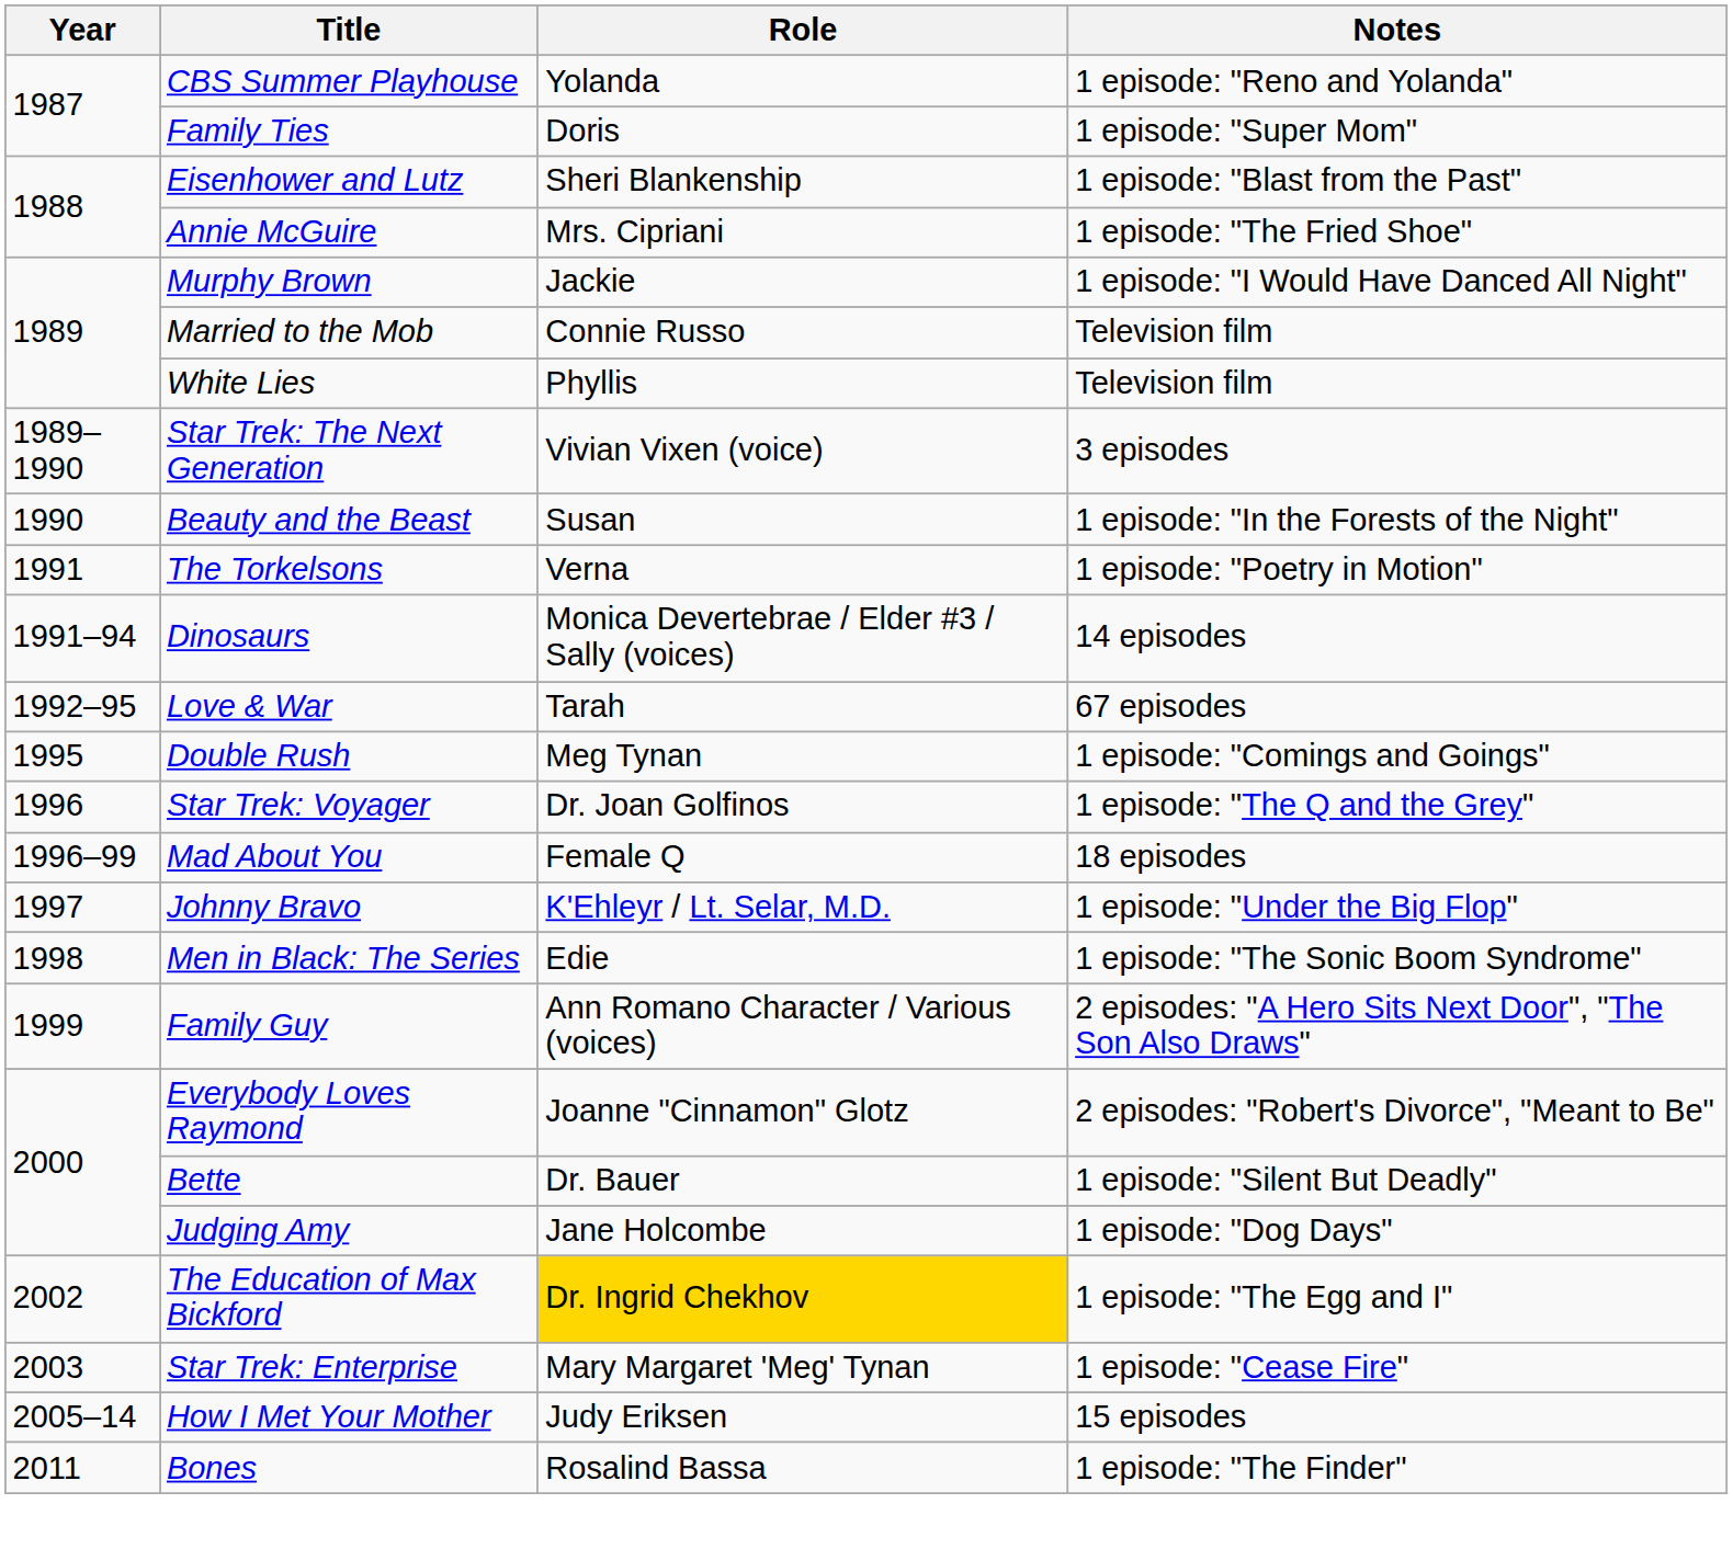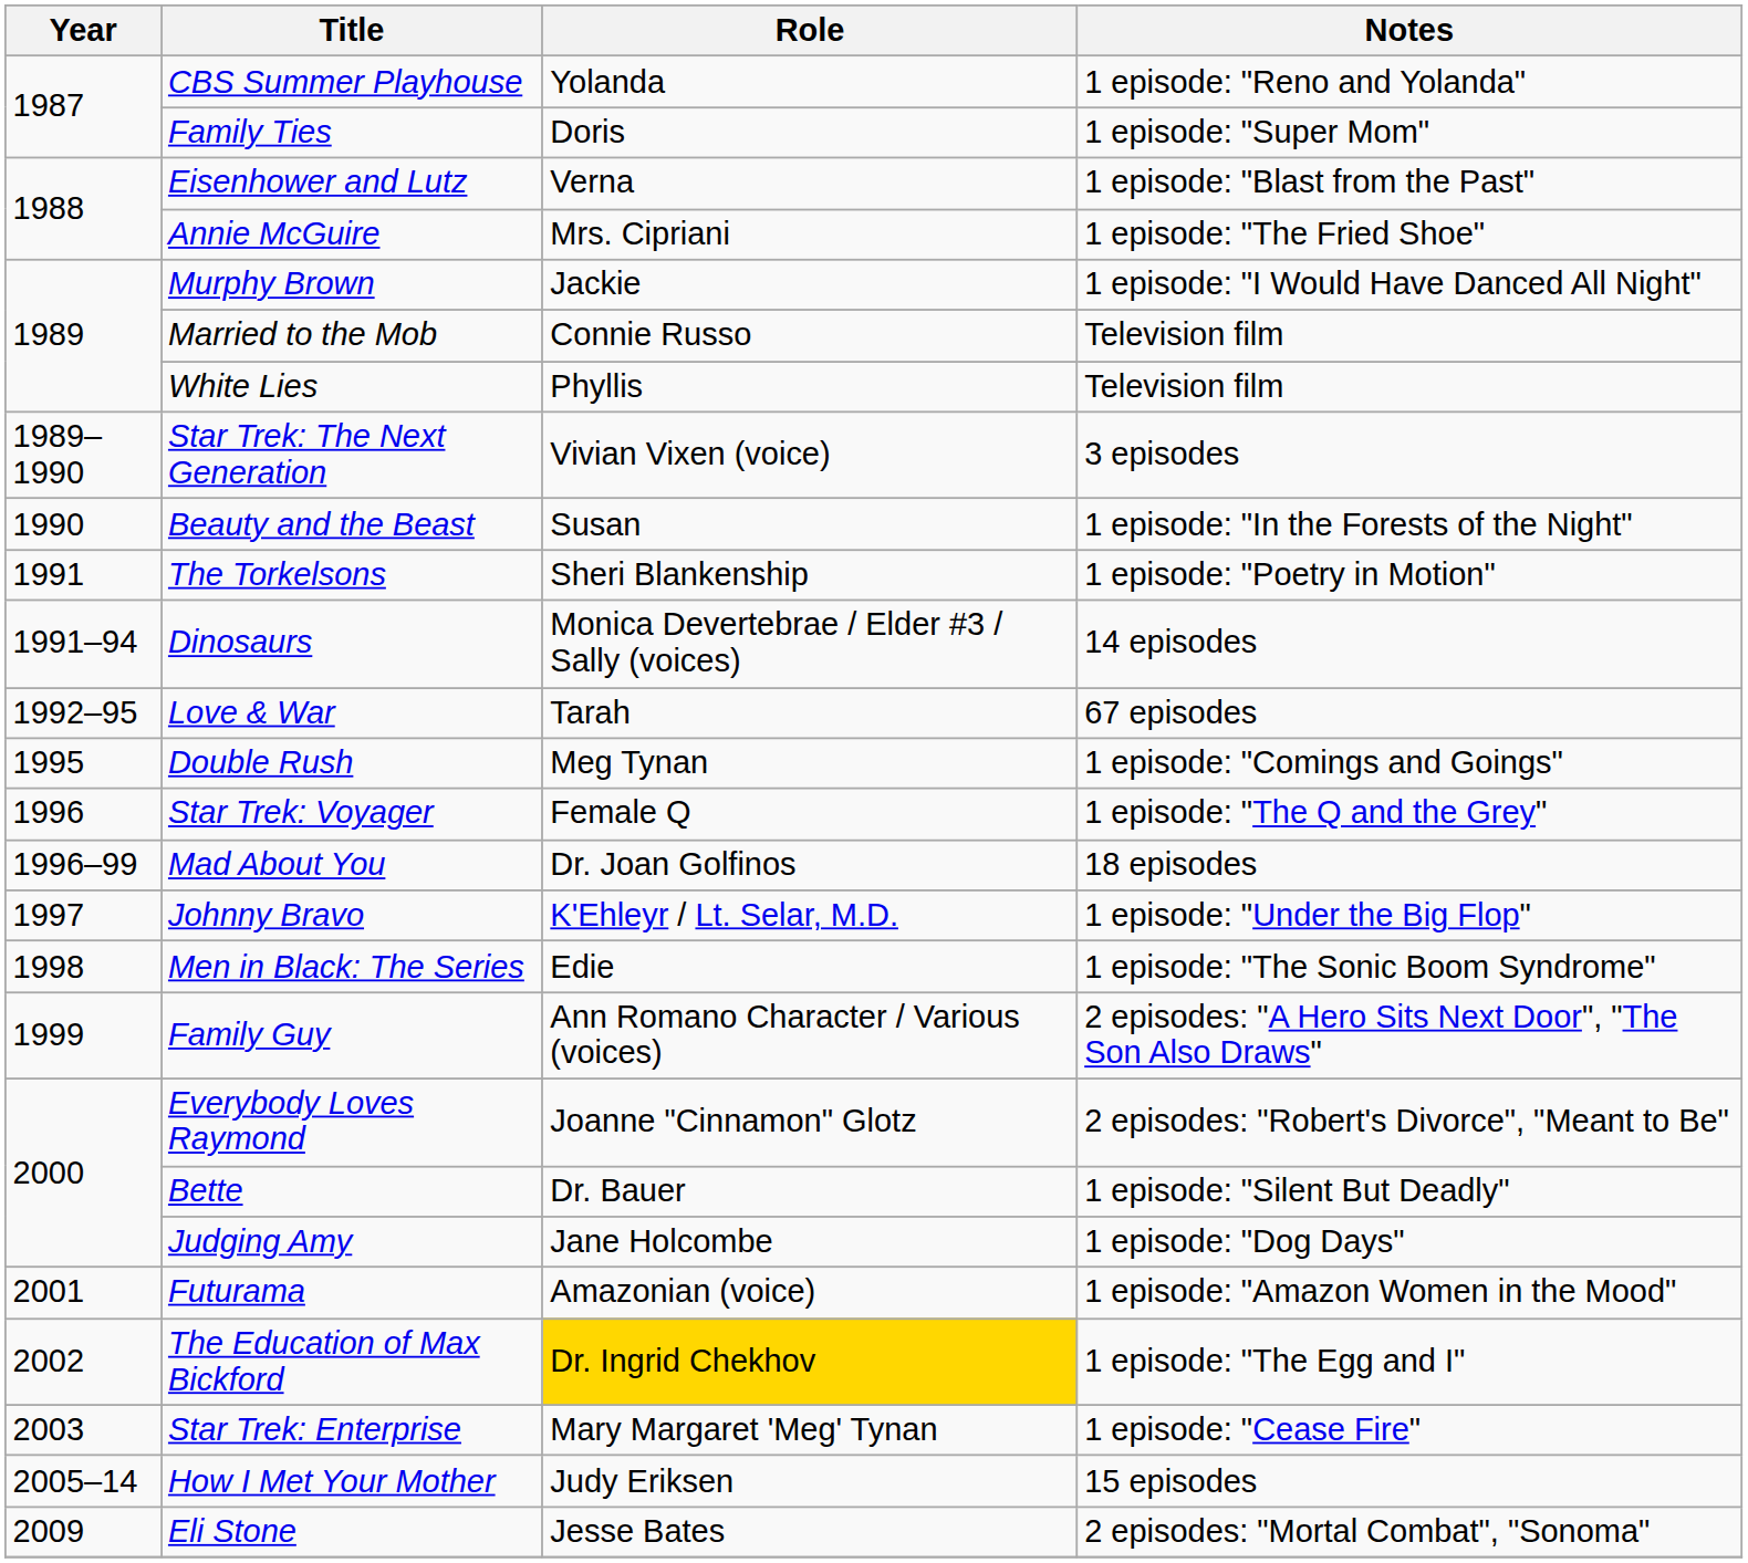Eisenhower and Lutz | Role: Sheri Blankenship -> Verna
The Torkelsons | Role: Verna -> Sheri Blankenship
Star Trek: Voyager | Role: Dr. Joan Golfinos -> Female Q
Mad About You | Role: Female Q -> Dr. Joan Golfinos
+ row: 2001 | Futurama | Amazonian (voice) | 1 episode: "Amazon Women in the Mood"
+ row: 2009 | Eli Stone | Jesse Bates | 2 episodes: "Mortal Combat", "Sonoma"
- row: 2011 | Bones | Rosalind Bassa | 1 episode: "The Finder"
